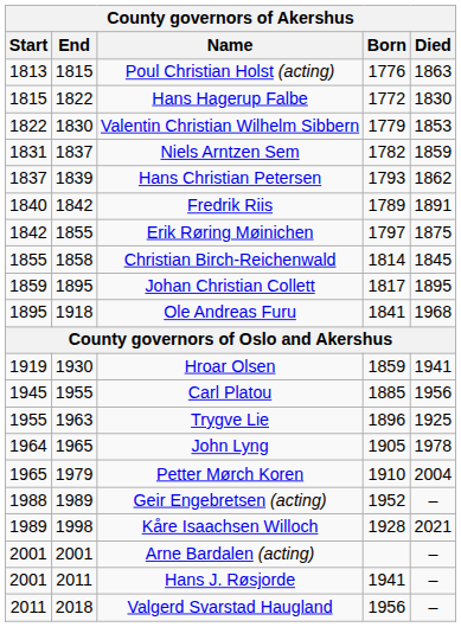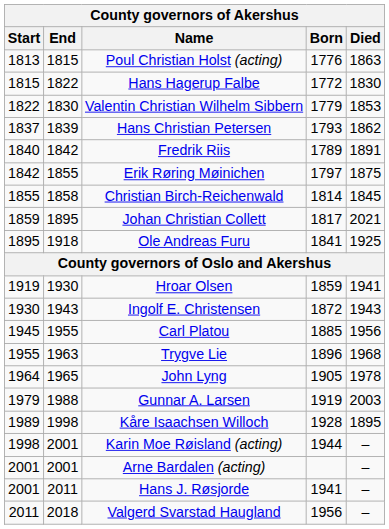- row: 1831 | 1837 | Niels Arntzen Sem | 1782 | 1859
Johan Christian Collett | Died: 1895 -> 2021
Ole Andreas Furu | Died: 1968 -> 1925
+ row: 1930 | 1943 | Ingolf E. Christensen | 1872 | 1943
Trygve Lie | Died: 1925 -> 1968
- row: 1965 | 1979 | Petter Mørch Koren | 1910 | 2004
+ row: 1979 | 1988 | Gunnar A. Larsen | 1919 | 2003
- row: 1988 | 1989 | Geir Engebretsen (acting) | 1952 | –
Kåre Isaachsen Willoch | Died: 2021 -> 1895
+ row: 1998 | 2001 | Karin Moe Røisland (acting) | 1944 | –
